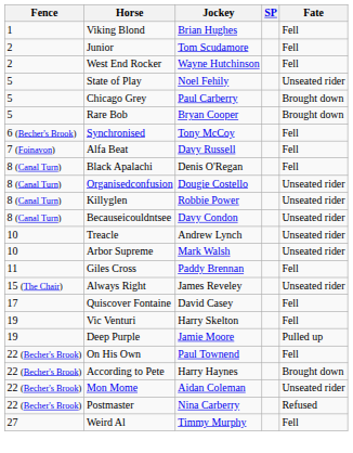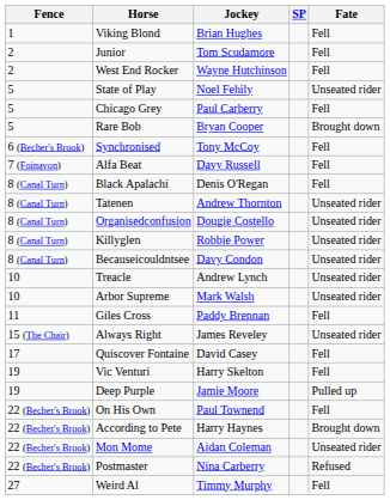Chicago Grey | Fate: Brought down -> Fell
+ row: 8 (Canal Turn) | Tatenen | Andrew Thornton | Unseated rider
